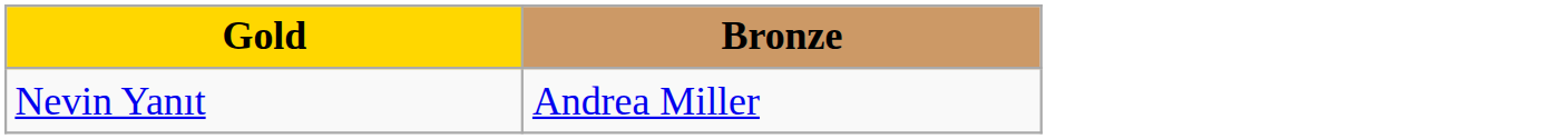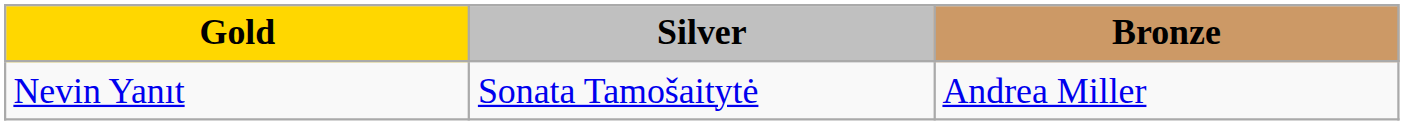+ column: Silver | Sonata Tamošaitytė
